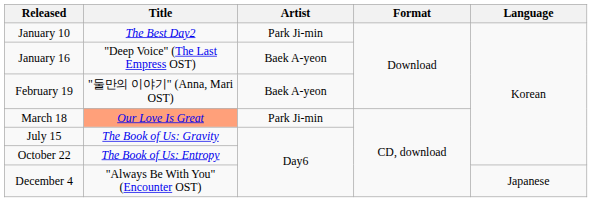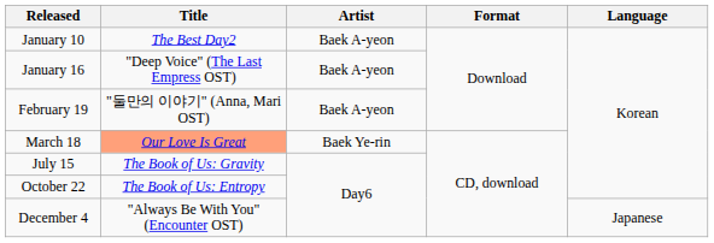January 10 | Artist: Park Ji-min -> Baek A-yeon
March 18 | Artist: Park Ji-min -> Baek Ye-rin
